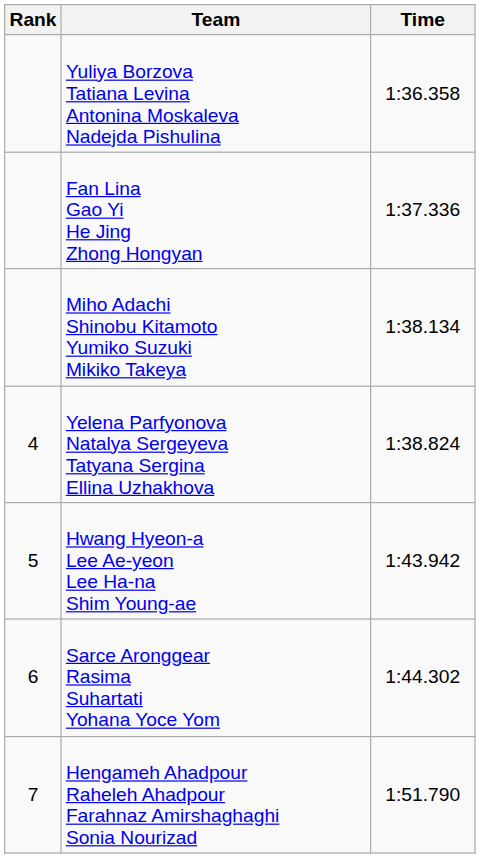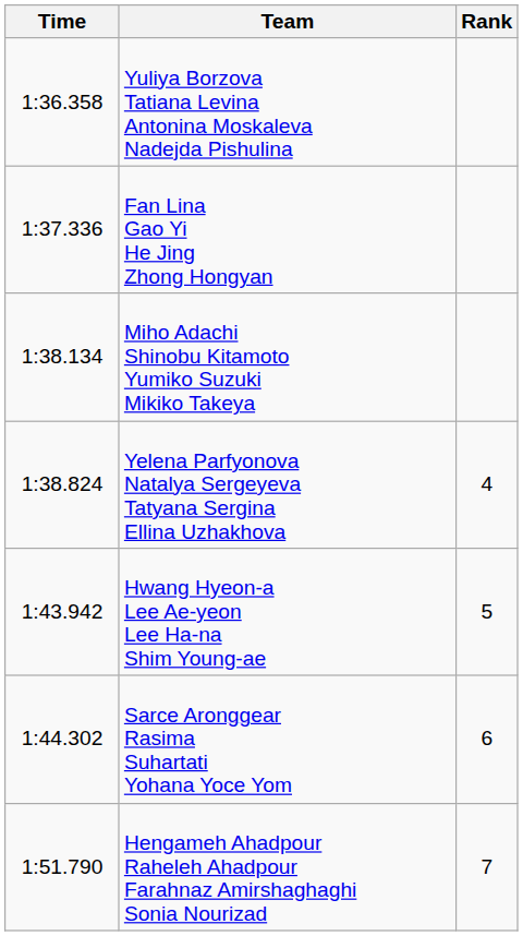columns swapped: Rank <-> Time
